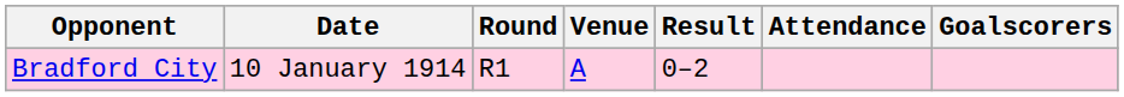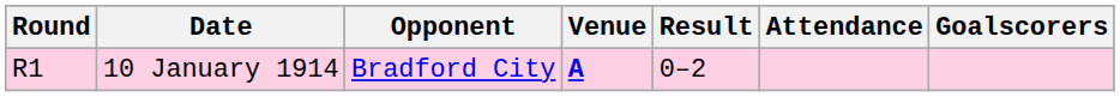columns swapped: Round <-> Opponent
10 January 1914 | Venue: normal -> bold
